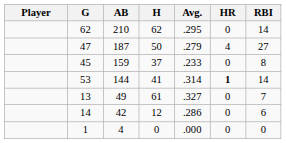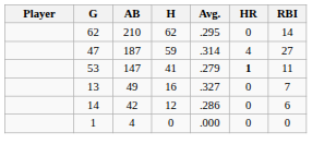47 | H: 50 -> 59
47 | Avg.: .279 -> .314
- row: 45 | 159 | 37 | .233 | 0 | 8
53 | AB: 144 -> 147
53 | Avg.: .314 -> .279
53 | RBI: 14 -> 11
13 | H: 61 -> 16
